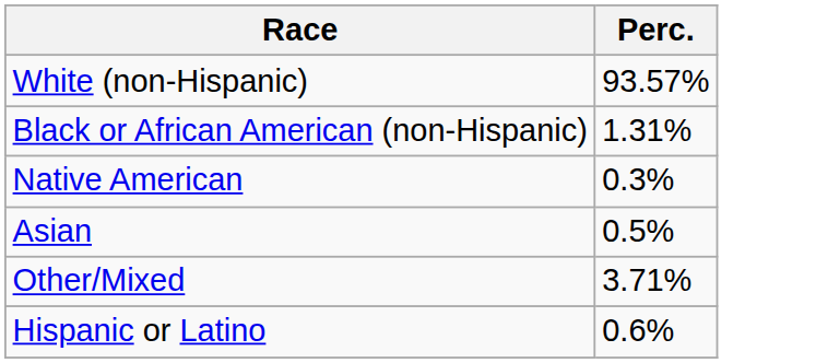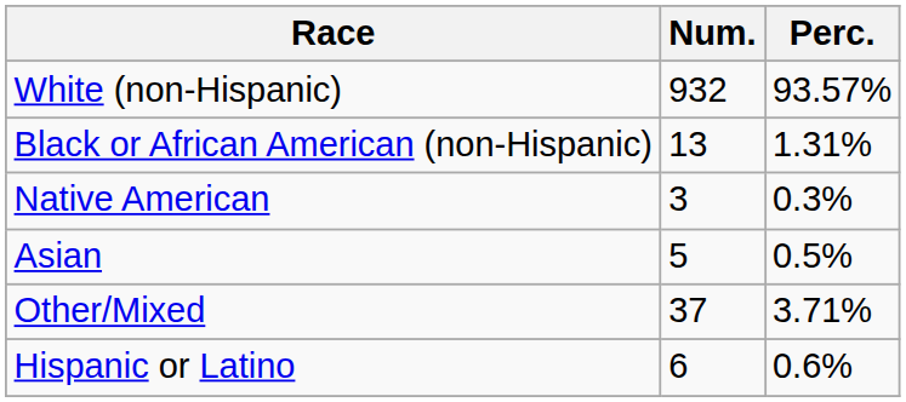+ column: Num. | 932 | 13 | 3 | 5 | 37 | 6
